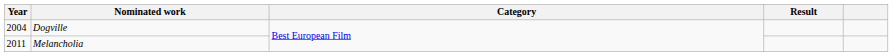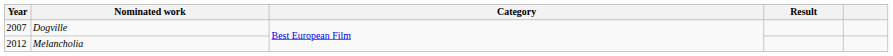Dogville | Year: 2004 -> 2007
Melancholia | Year: 2011 -> 2012
